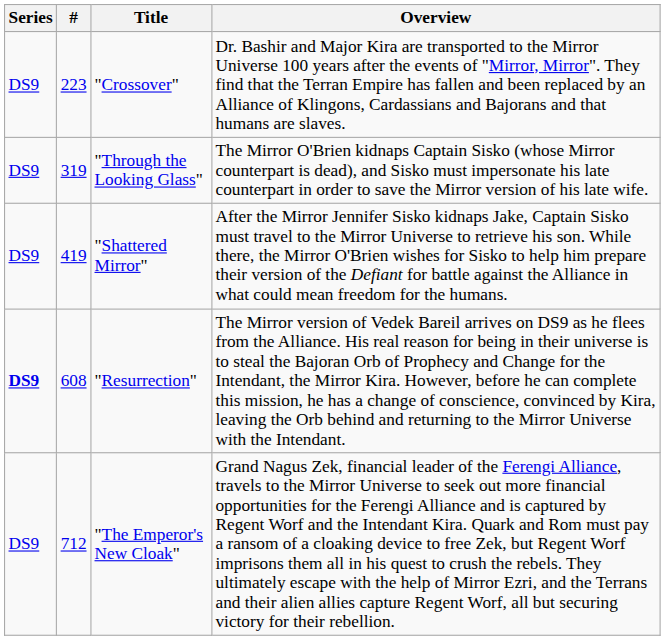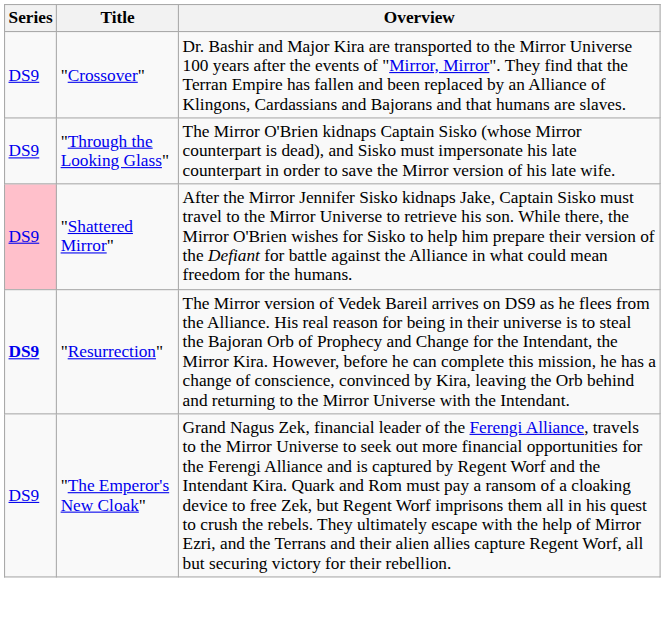- column: # | 223 | 319 | 419 | 608 | 712
"Shattered Mirror" | Series: no background -> pink background
